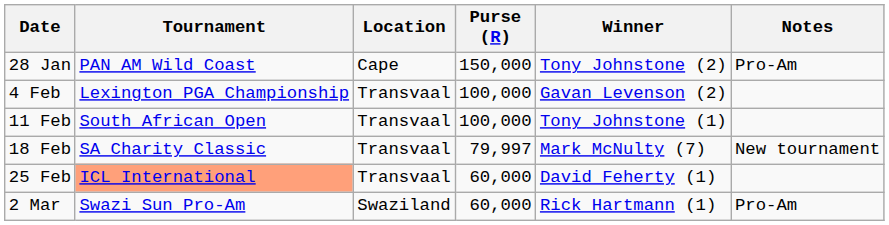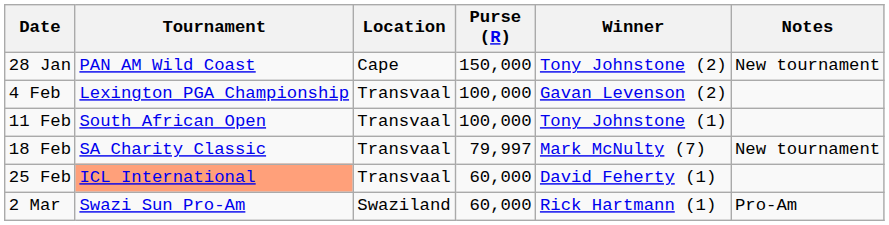28 Jan | Notes: Pro-Am -> New tournament
